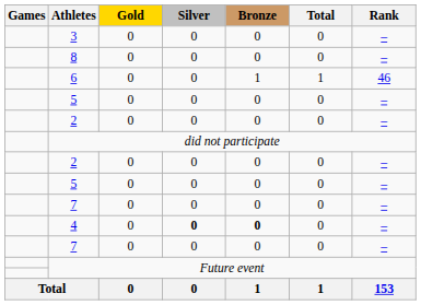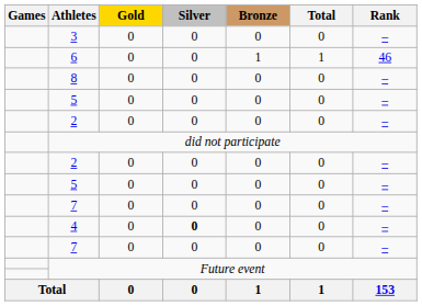rows swapped: 6 <-> 8
4 | Bronze: bold -> normal
